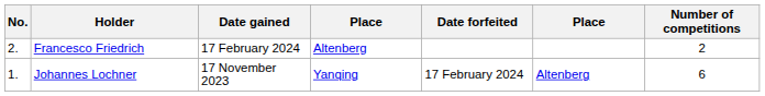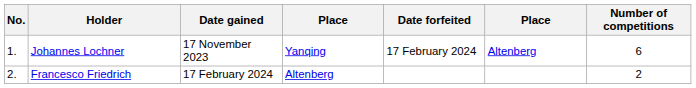rows swapped: Johannes Lochner <-> Francesco Friedrich
